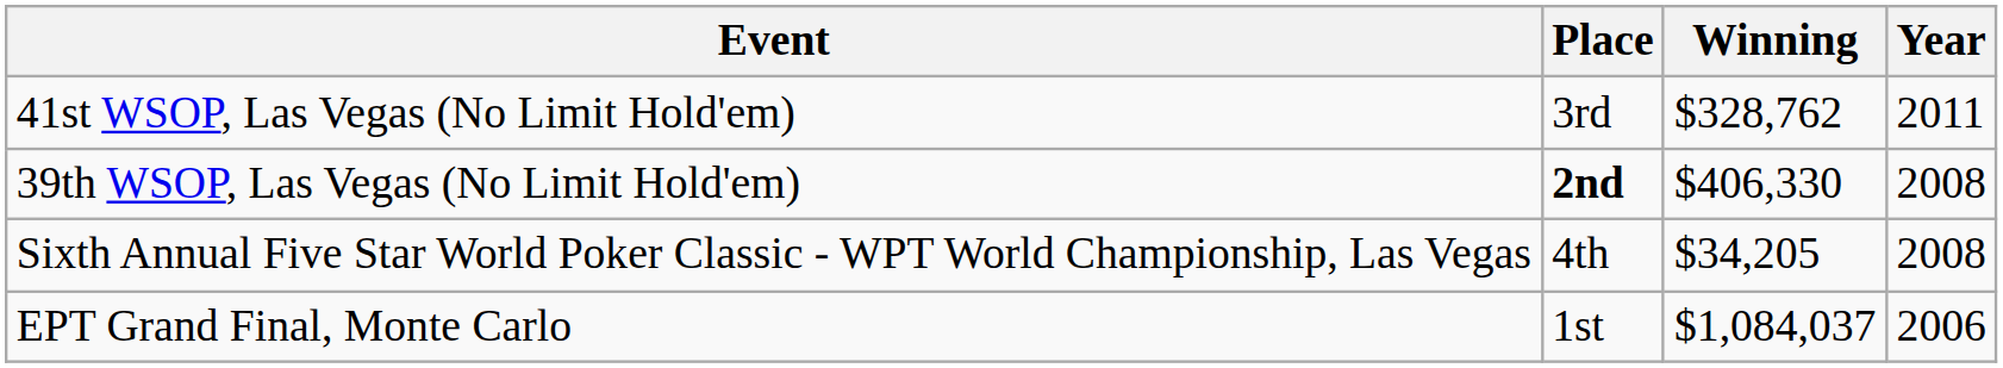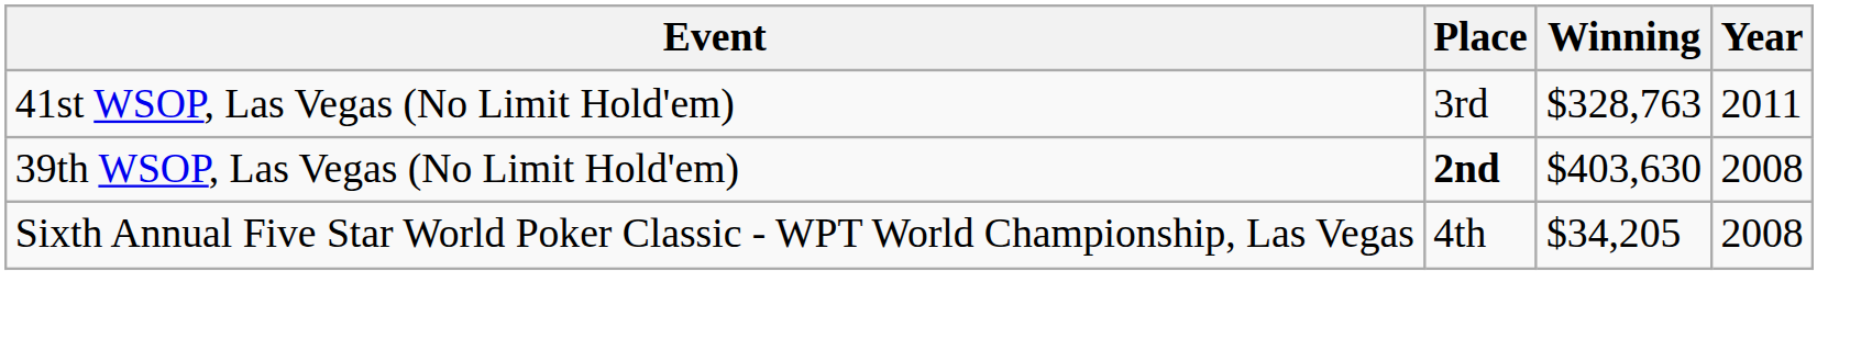41st WSOP, Las Vegas (No Limit Hold'em) | Winning: $328,762 -> $328,763
39th WSOP, Las Vegas (No Limit Hold'em) | Winning: $406,330 -> $403,630
- row: EPT Grand Final, Monte Carlo | 1st | $1,084,037 | 2006
